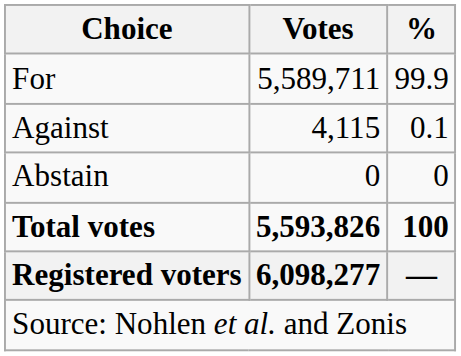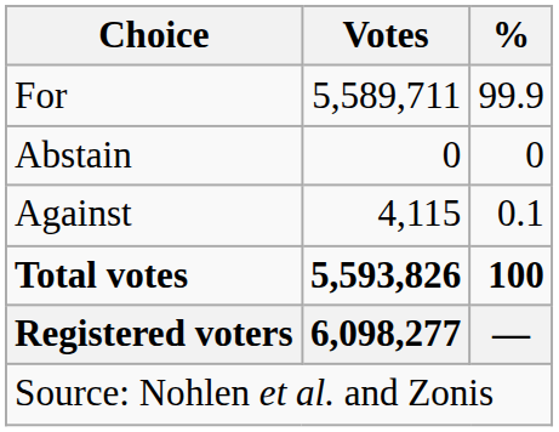rows swapped: Against <-> Abstain
